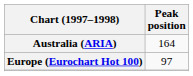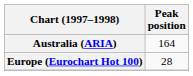Europe (Eurochart Hot 100) | Peak position: 97 -> 28
